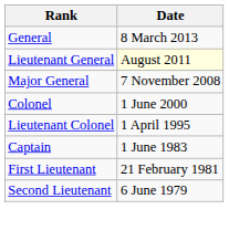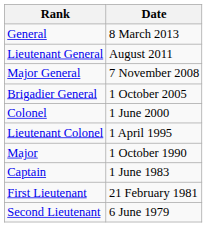Lieutenant General | Date: lightyellow background -> no background
+ row: Brigadier General | 1 October 2005
+ row: Major | 1 October 1990
